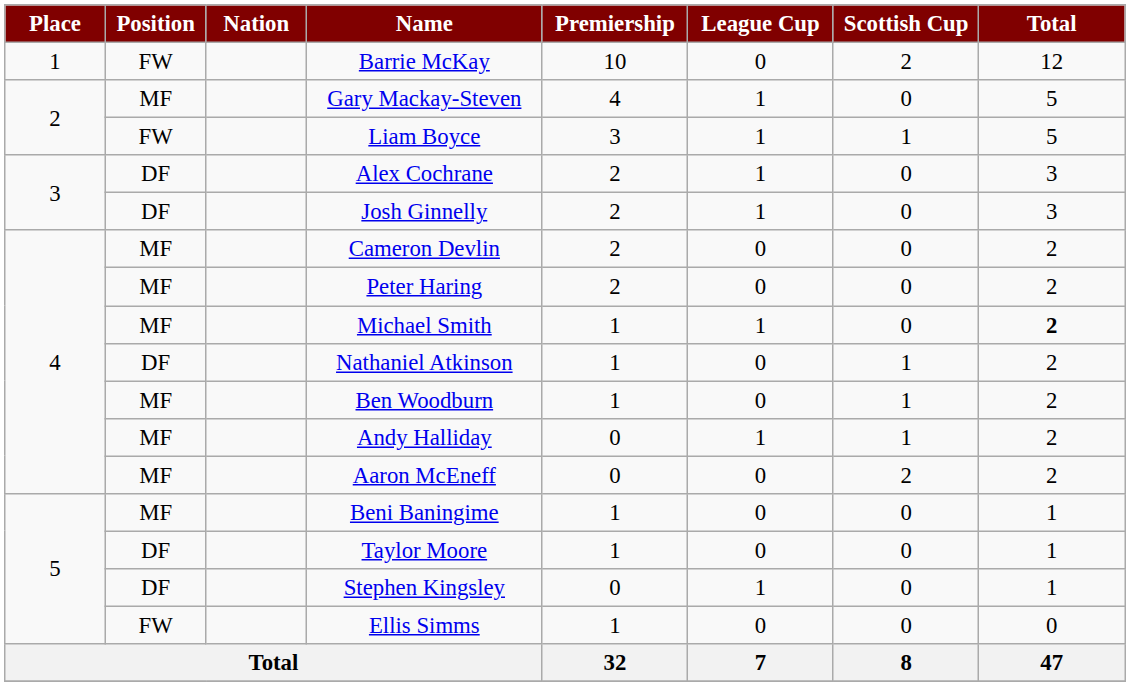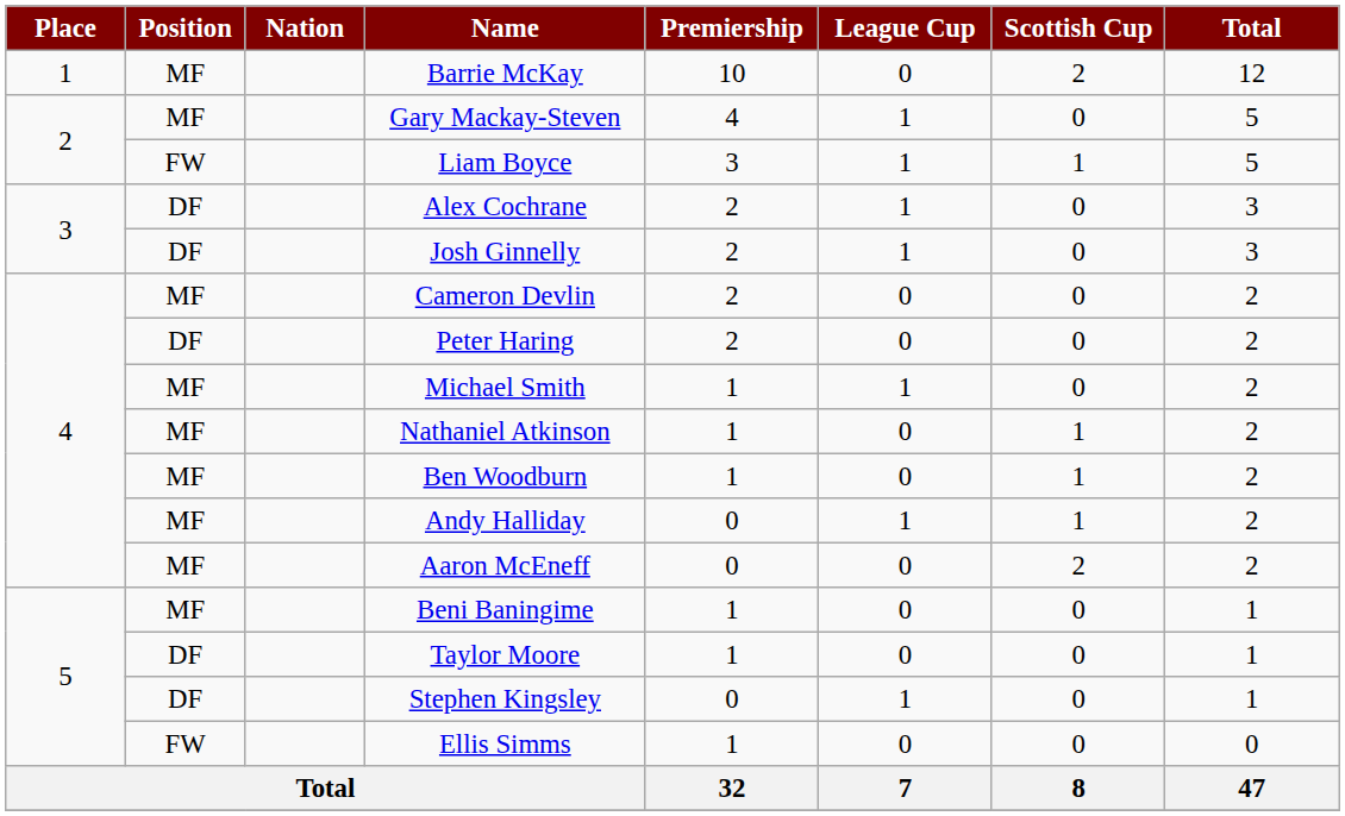Barrie McKay | Position: FW -> MF
Peter Haring | Position: MF -> DF
Michael Smith | Total: bold -> normal
Nathaniel Atkinson | Position: DF -> MF
